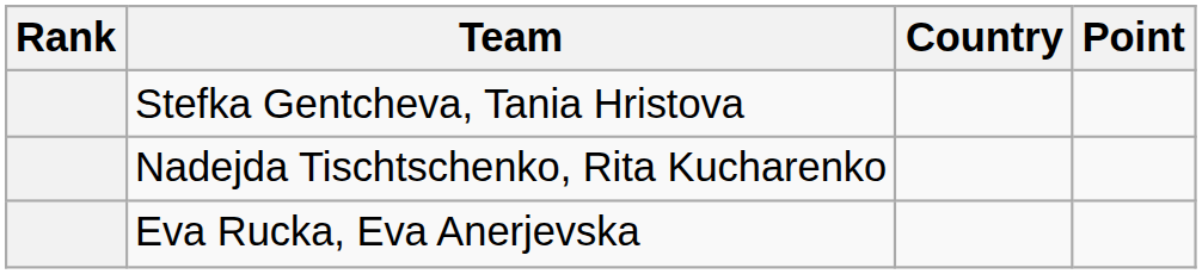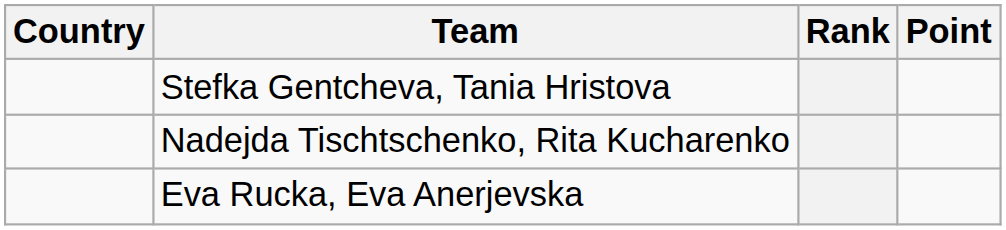columns swapped: Rank <-> Country
